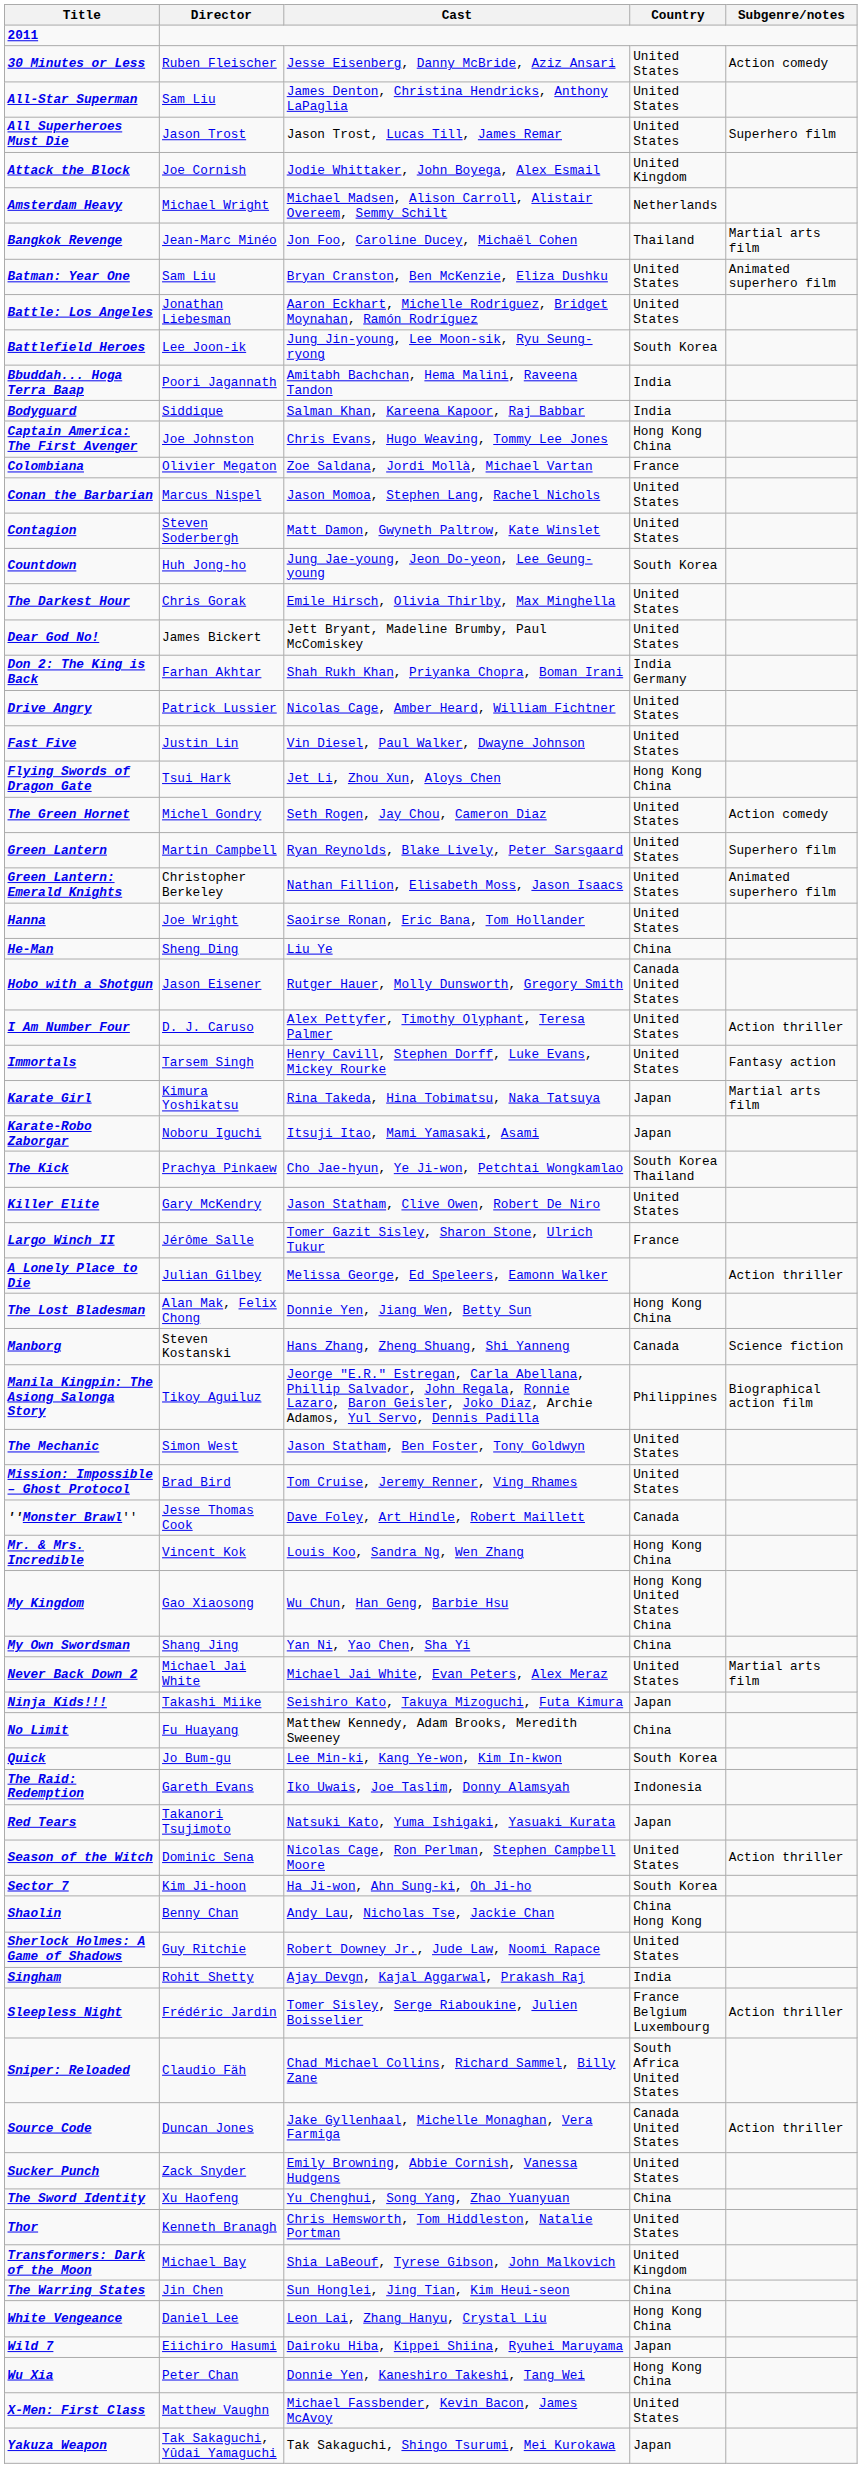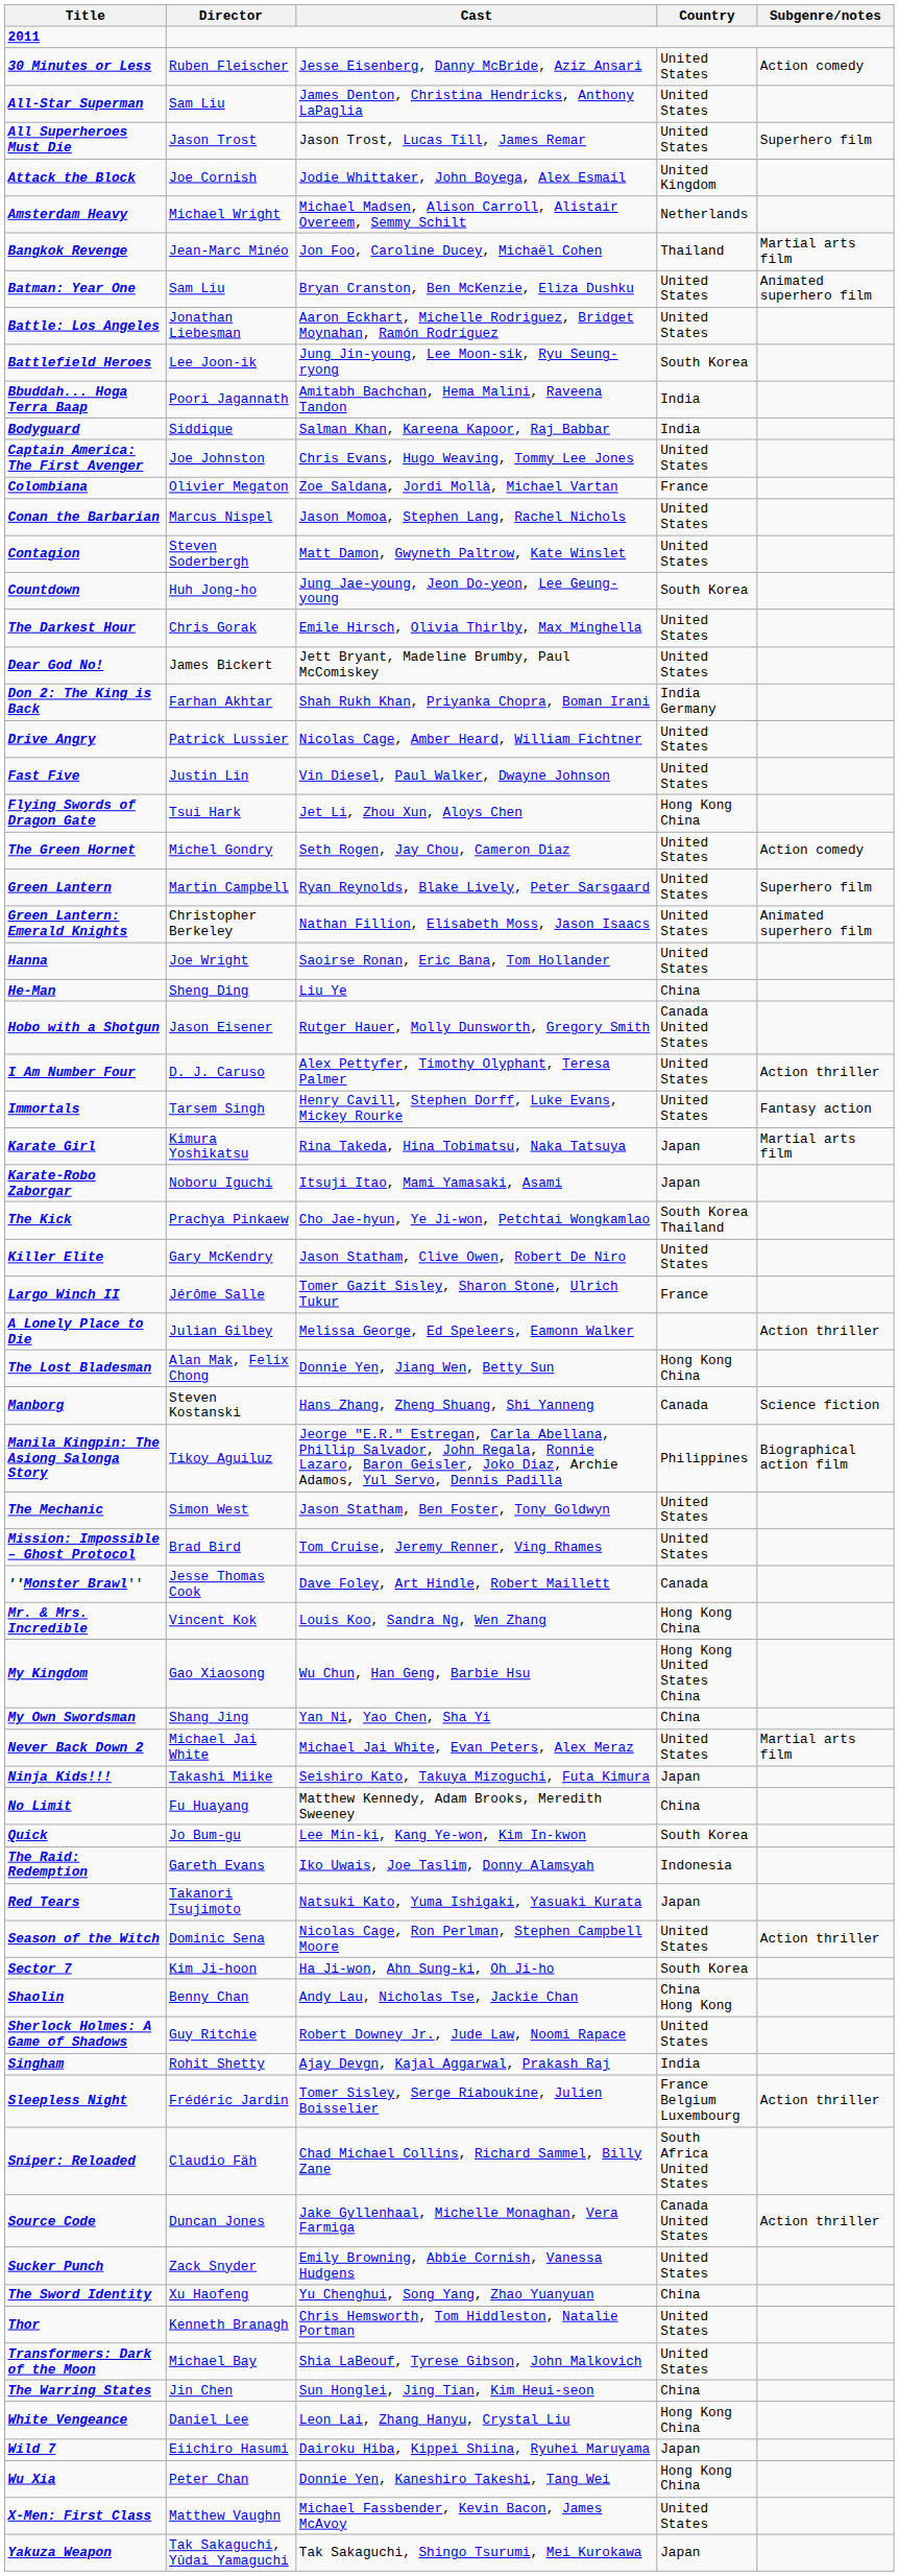Captain America: The First Avenger | Country: Hong Kong China -> United States
Transformers: Dark of the Moon | Country: United Kingdom -> United States
